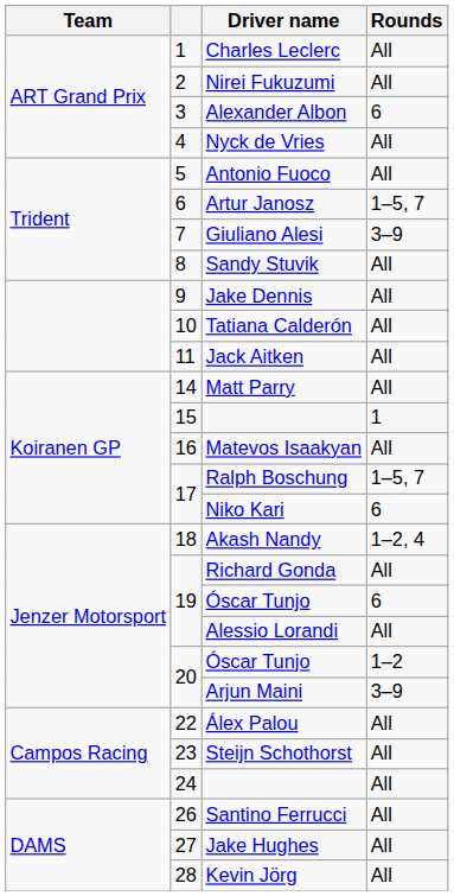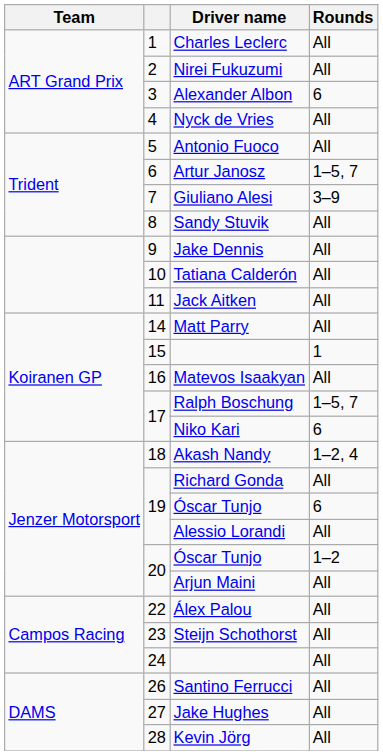Arjun Maini | Rounds: 3–9 -> All
